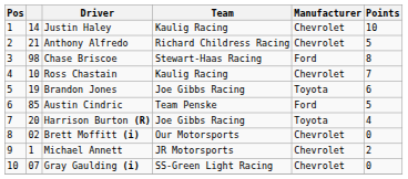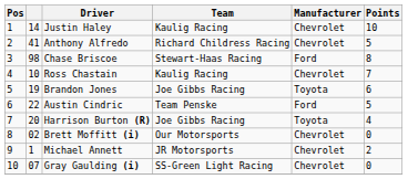Anthony Alfredo | column 2: 21 -> 41
Austin Cindric | column 2: 85 -> 22
